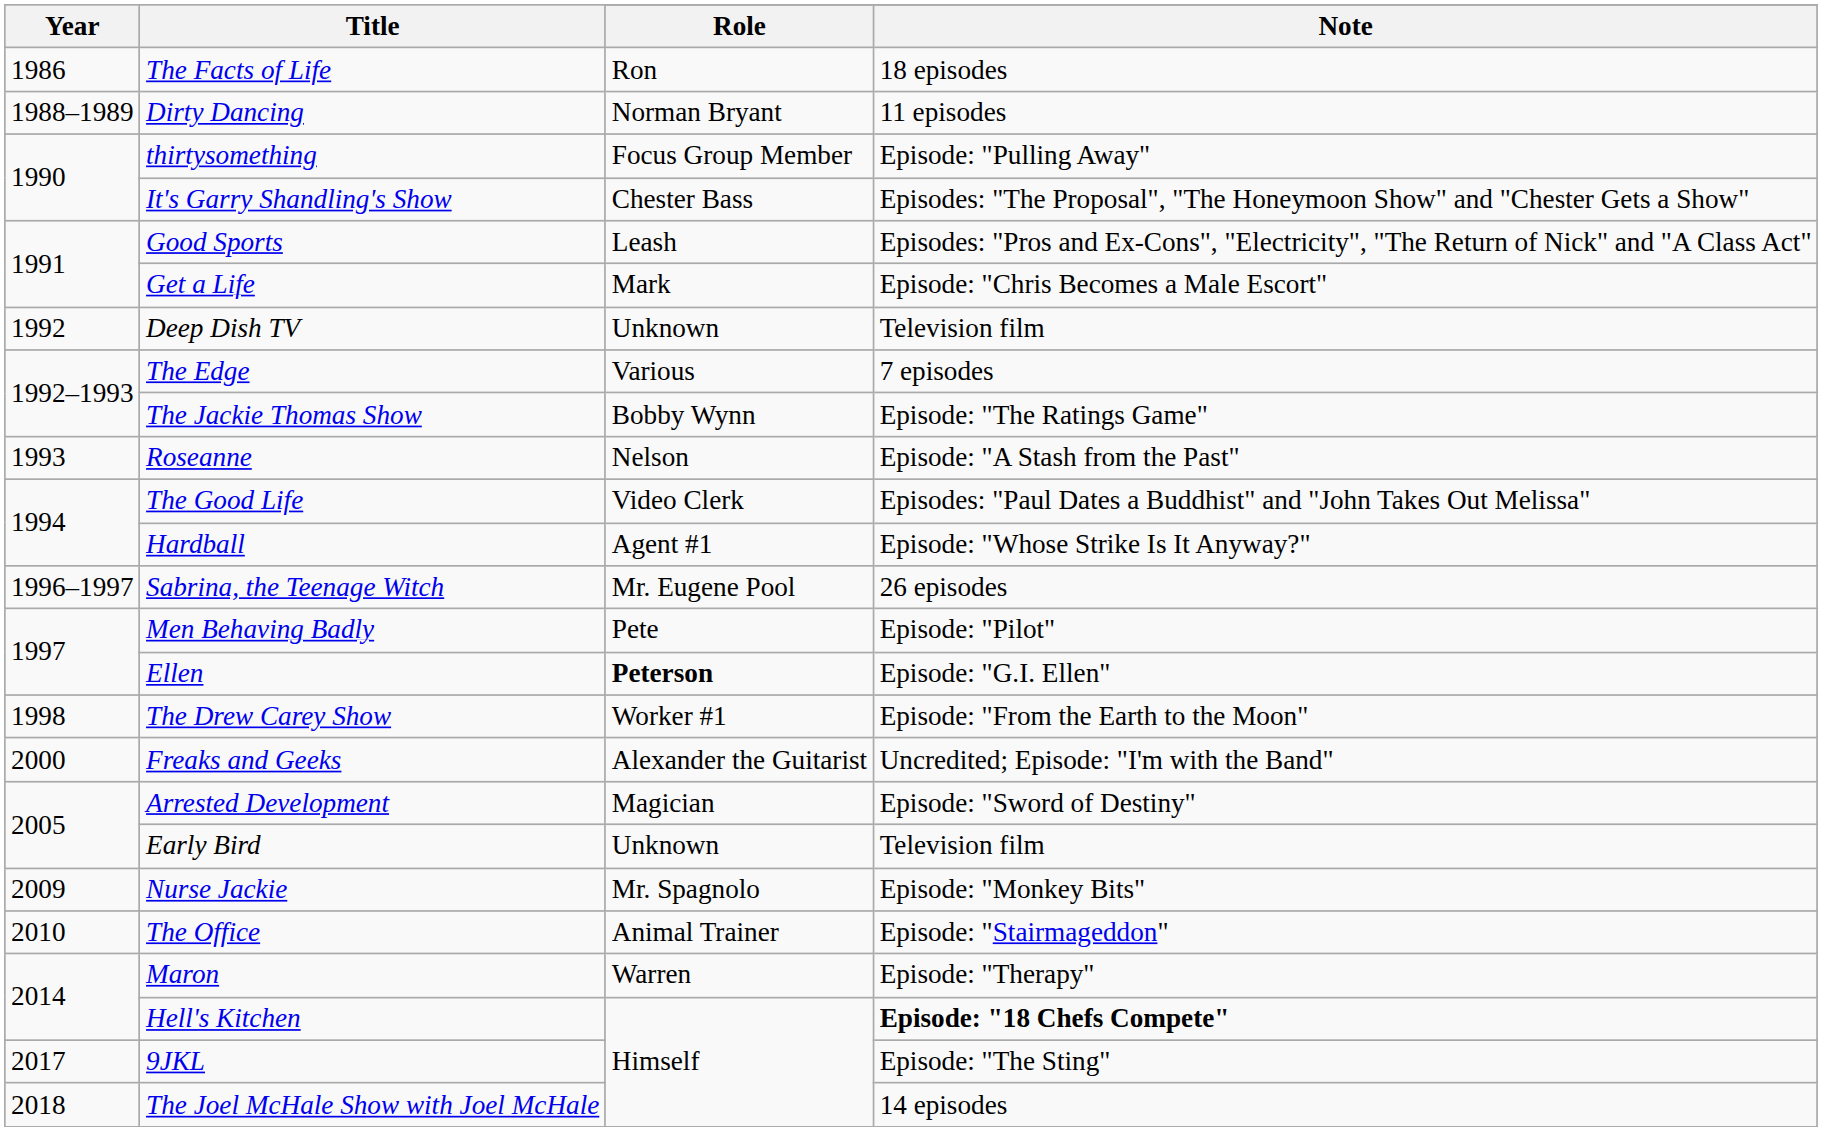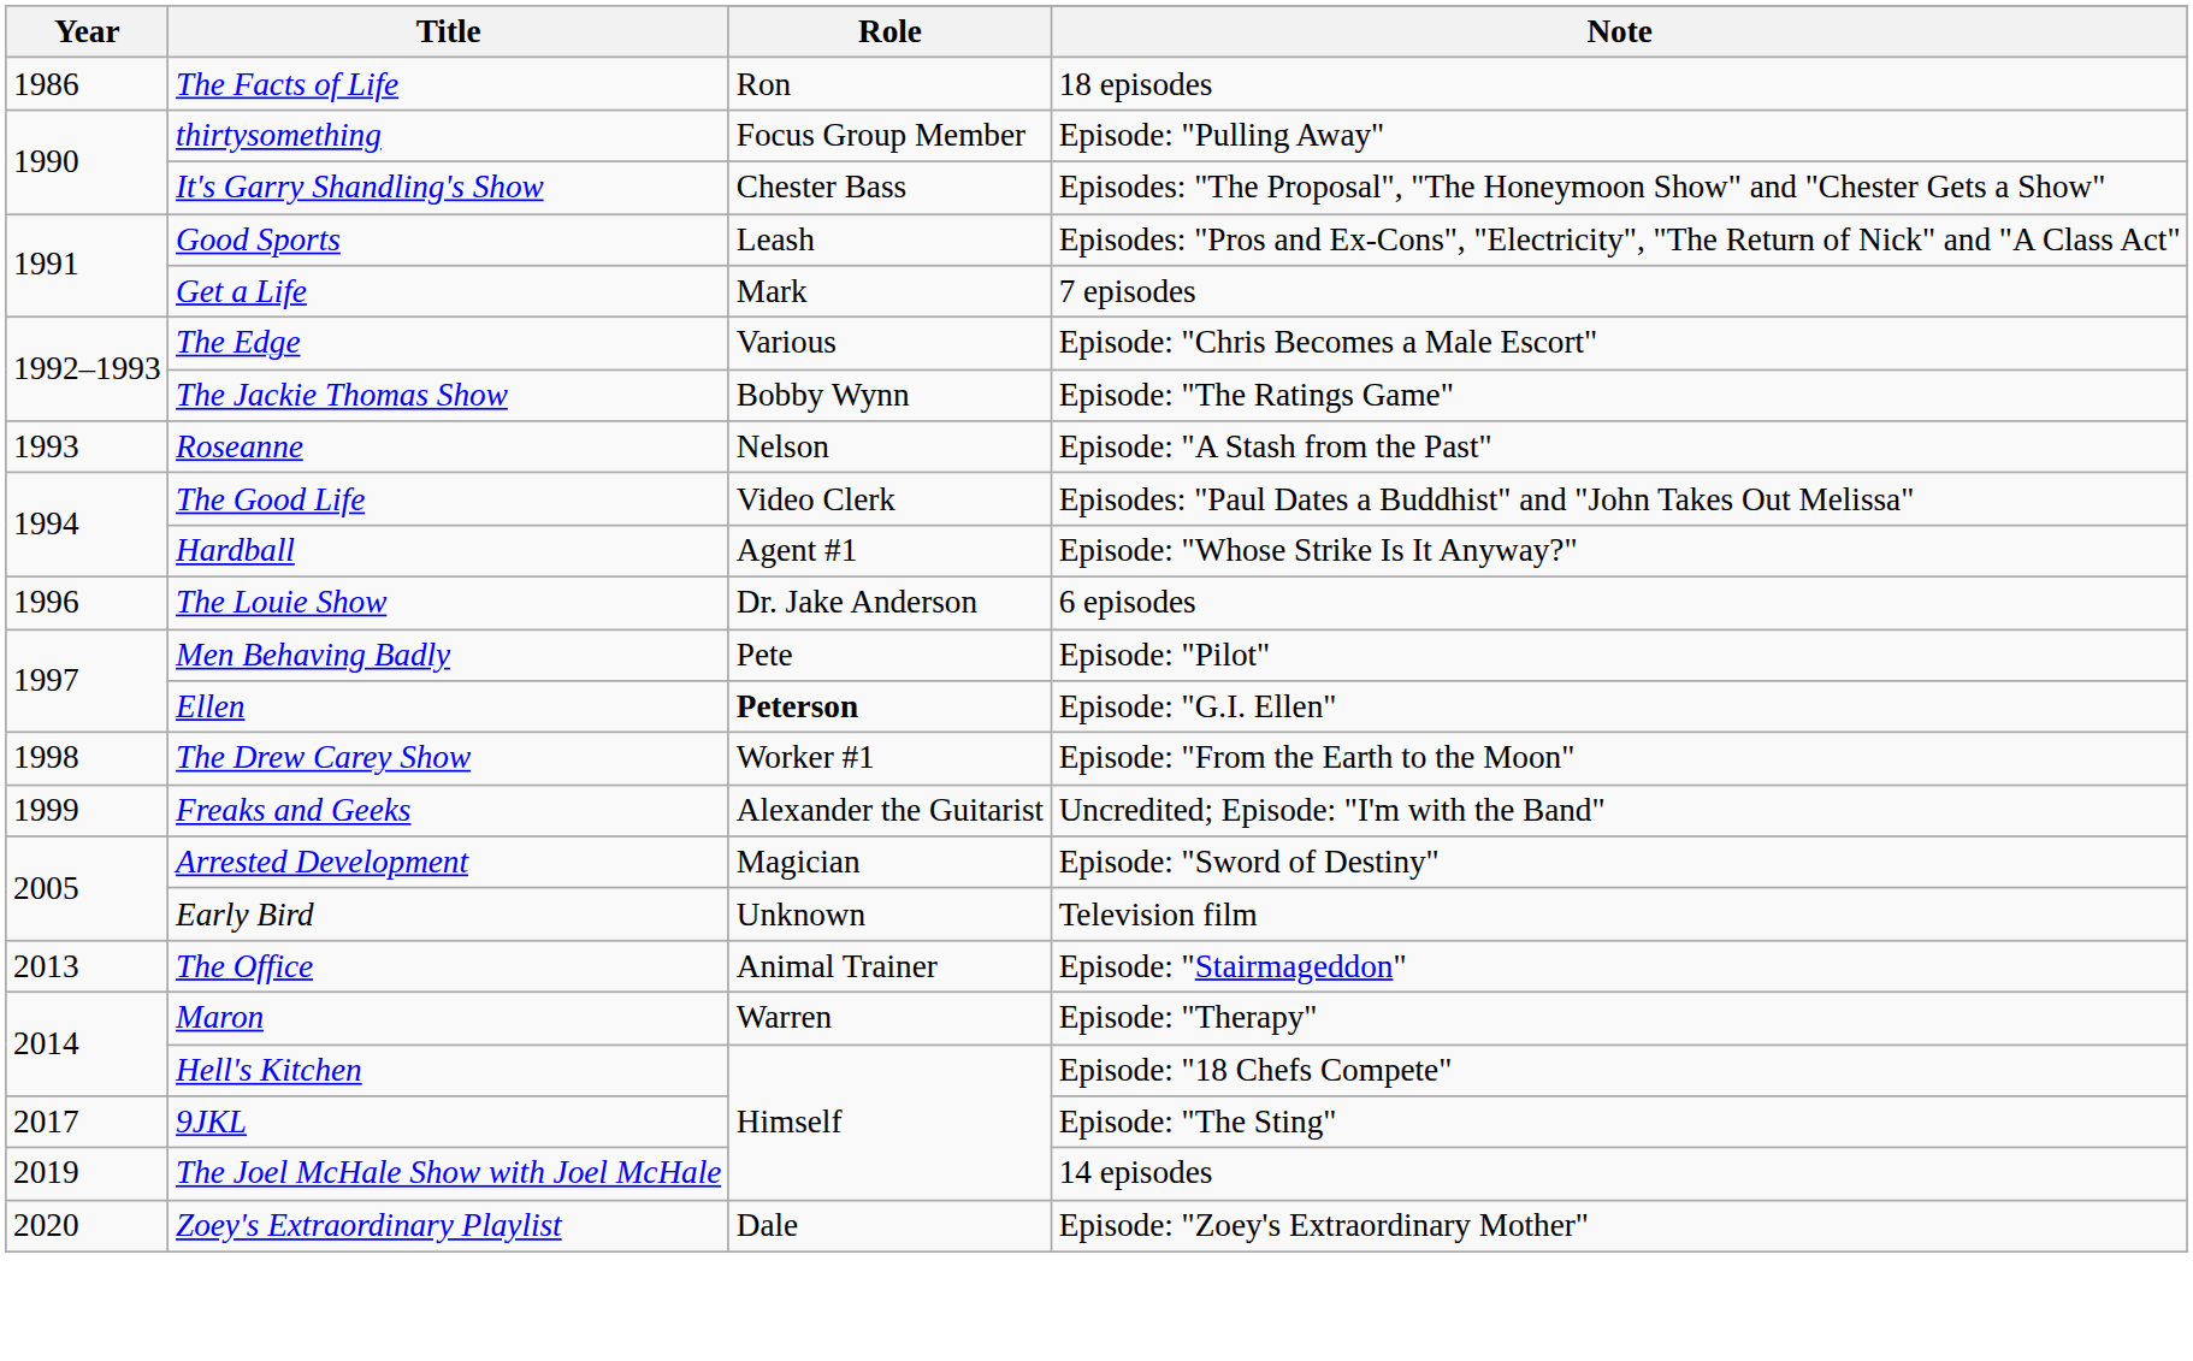- row: 1988–1989 | Dirty Dancing | Norman Bryant | 11 episodes
Get a Life | Note: Episode: "Chris Becomes a Male Escort" -> 7 episodes
- row: 1992 | Deep Dish TV | Unknown | Television film
The Edge | Note: 7 episodes -> Episode: "Chris Becomes a Male Escort"
+ row: 1996 | The Louie Show | Dr. Jake Anderson | 6 episodes
- row: 1996–1997 | Sabrina, the Teenage Witch | Mr. Eugene Pool | 26 episodes
Freaks and Geeks | Year: 2000 -> 1999
- row: 2009 | Nurse Jackie | Mr. Spagnolo | Episode: "Monkey Bits"
The Office | Year: 2010 -> 2013
Hell's Kitchen | Note: bold -> normal
The Joel McHale Show with Joel McHale | Year: 2018 -> 2019
+ row: 2020 | Zoey's Extraordinary Playlist | Dale | Episode: "Zoey's Extraordinary Mother"
